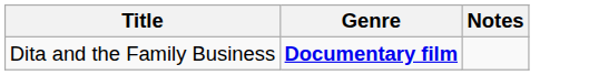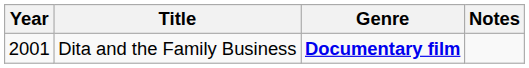+ column: Year | 2001
